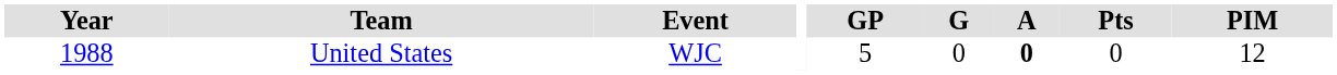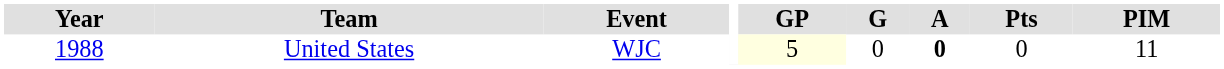United States | GP: no background -> lightyellow background
United States | PIM: 12 -> 11
